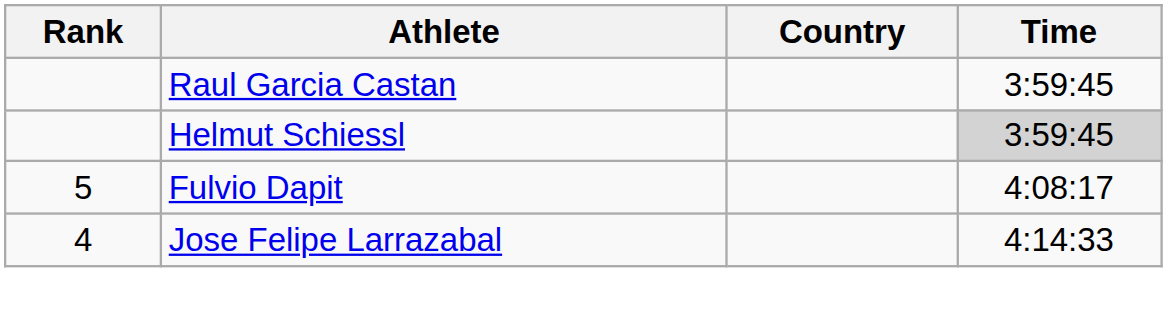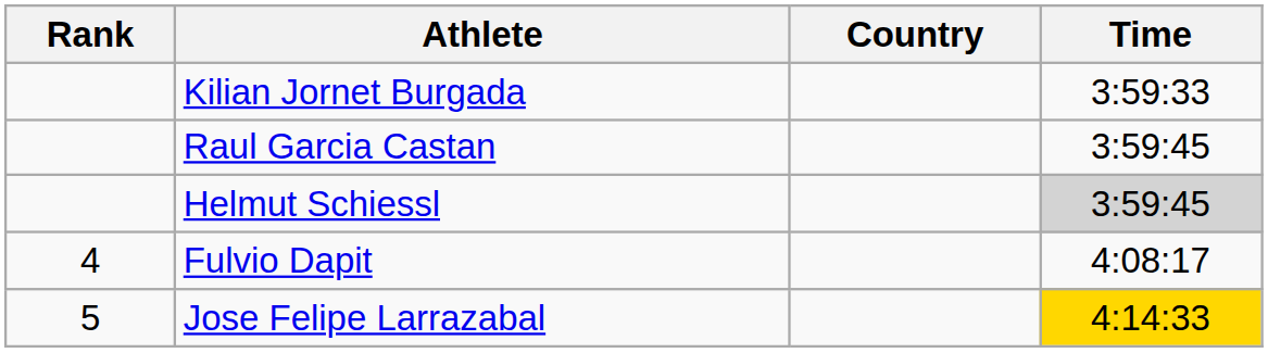+ row: Kilian Jornet Burgada | 3:59:33
Fulvio Dapit | Rank: 5 -> 4
Jose Felipe Larrazabal | Rank: 4 -> 5
Jose Felipe Larrazabal | Time: no background -> gold background
